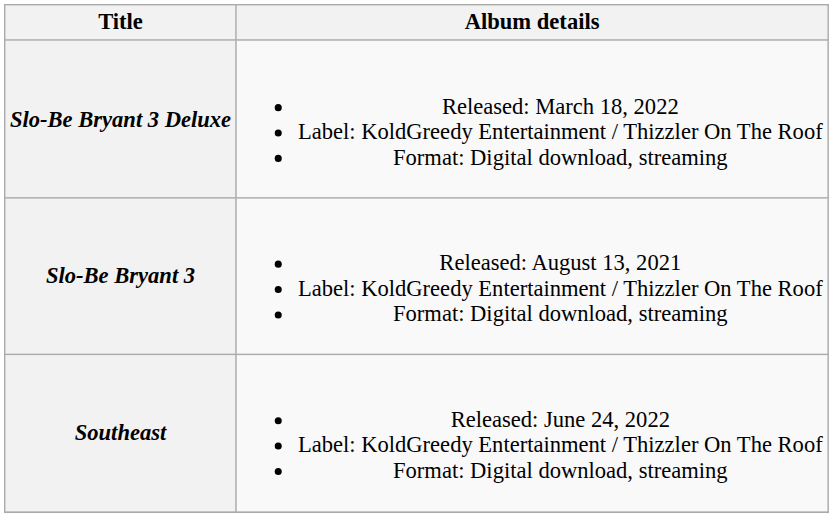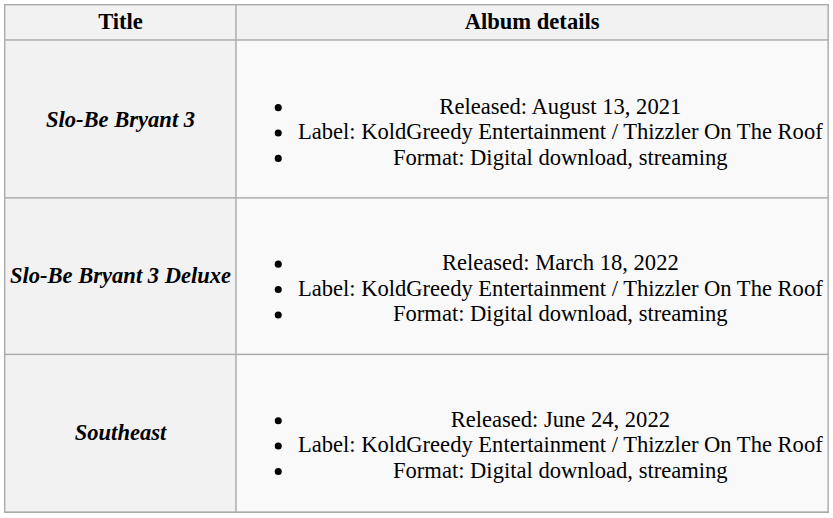rows swapped: Slo-Be Bryant 3 <-> Slo-Be Bryant 3 Deluxe
